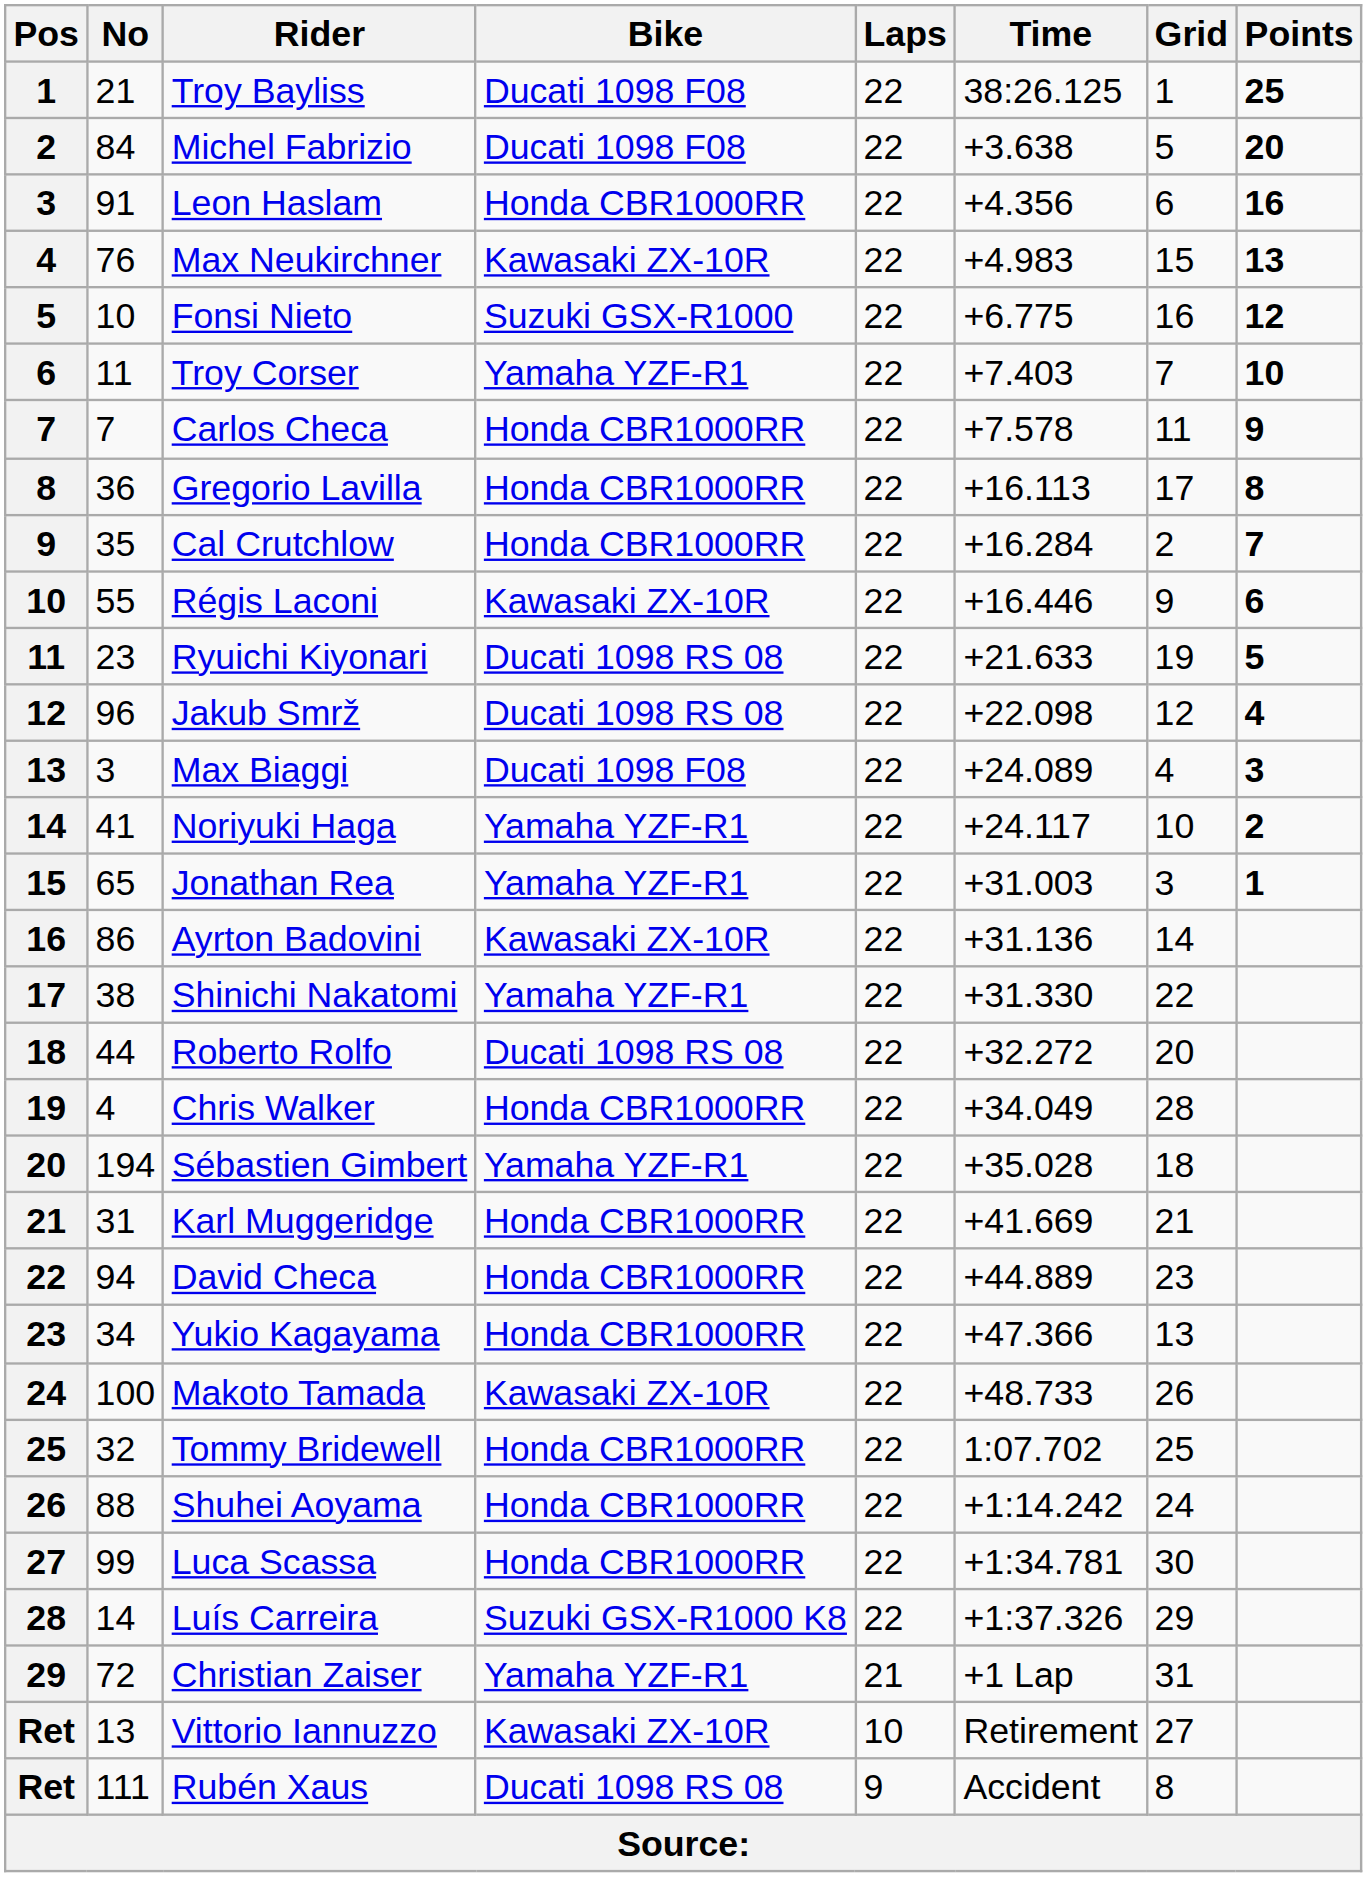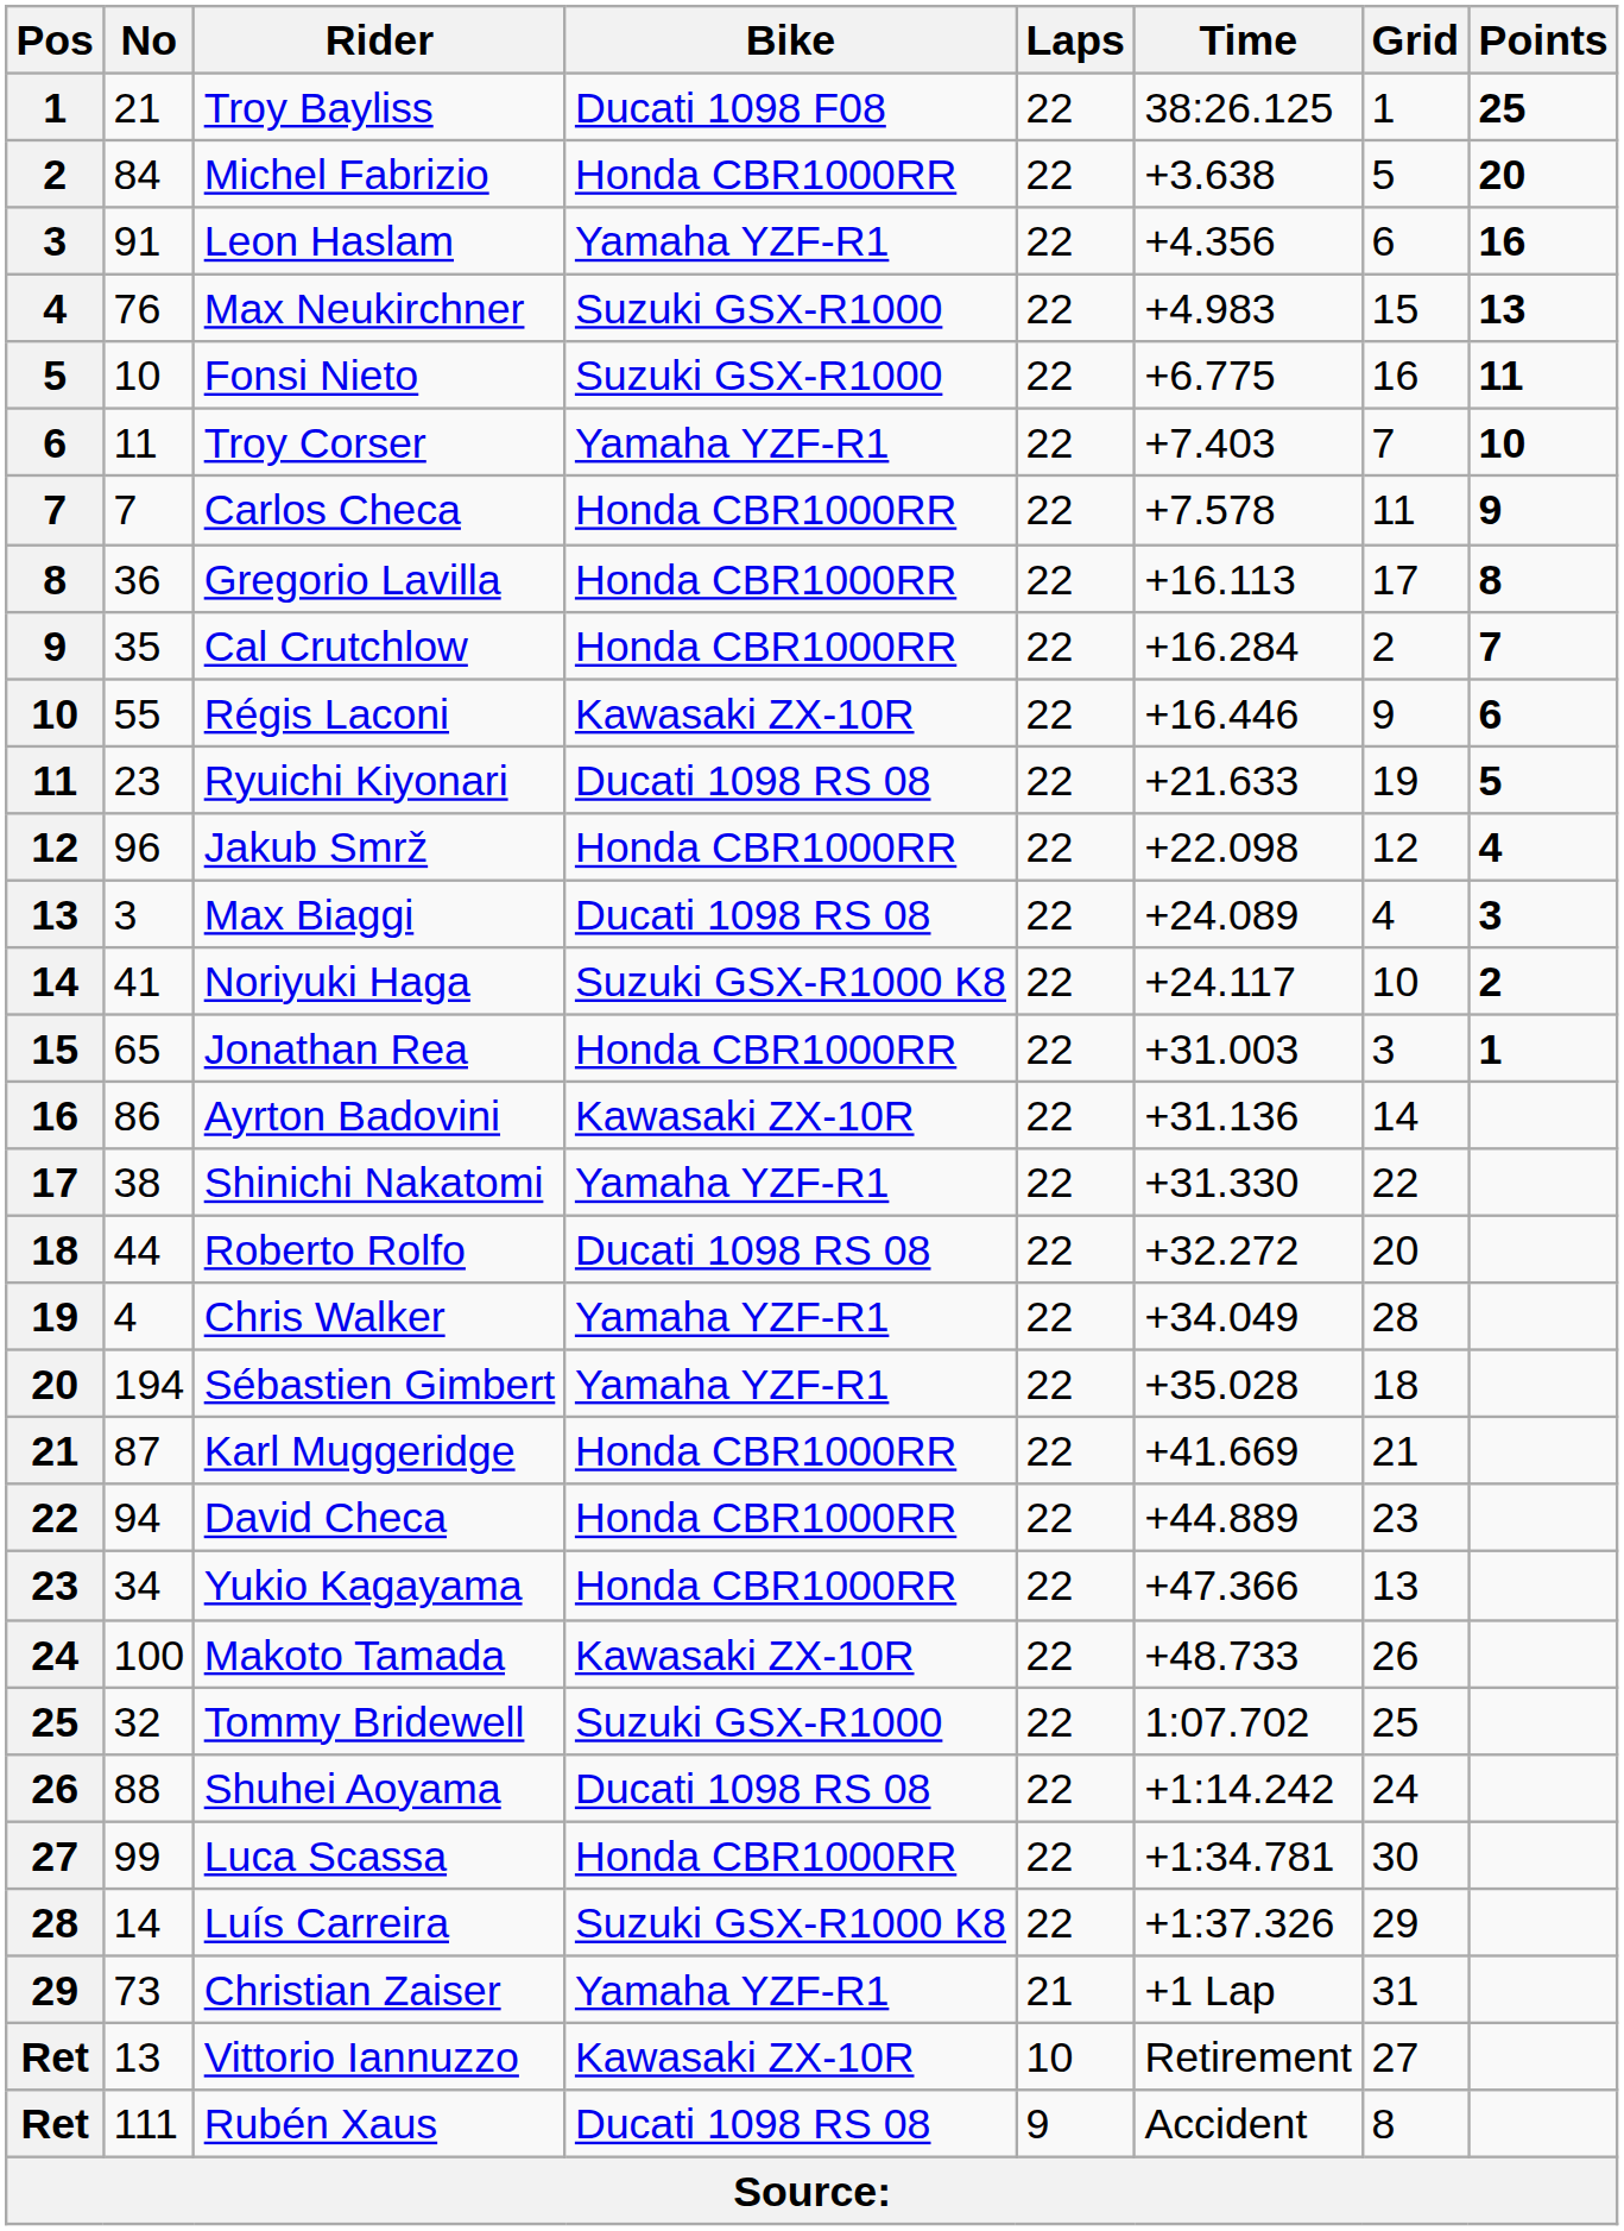Michel Fabrizio | Bike: Ducati 1098 F08 -> Honda CBR1000RR
Leon Haslam | Bike: Honda CBR1000RR -> Yamaha YZF-R1
Max Neukirchner | Bike: Kawasaki ZX-10R -> Suzuki GSX-R1000
Fonsi Nieto | Points: 12 -> 11
Jakub Smrž | Bike: Ducati 1098 RS 08 -> Honda CBR1000RR
Max Biaggi | Bike: Ducati 1098 F08 -> Ducati 1098 RS 08
Noriyuki Haga | Bike: Yamaha YZF-R1 -> Suzuki GSX-R1000 K8
Jonathan Rea | Bike: Yamaha YZF-R1 -> Honda CBR1000RR
Chris Walker | Bike: Honda CBR1000RR -> Yamaha YZF-R1
Karl Muggeridge | No: 31 -> 87
Tommy Bridewell | Bike: Honda CBR1000RR -> Suzuki GSX-R1000
Shuhei Aoyama | Bike: Honda CBR1000RR -> Ducati 1098 RS 08
Christian Zaiser | No: 72 -> 73
